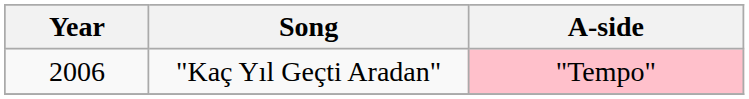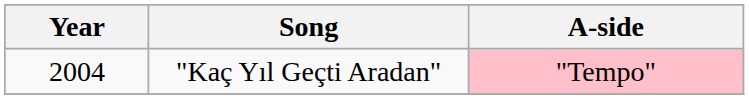"Kaç Yıl Geçti Aradan" | Year: 2006 -> 2004
